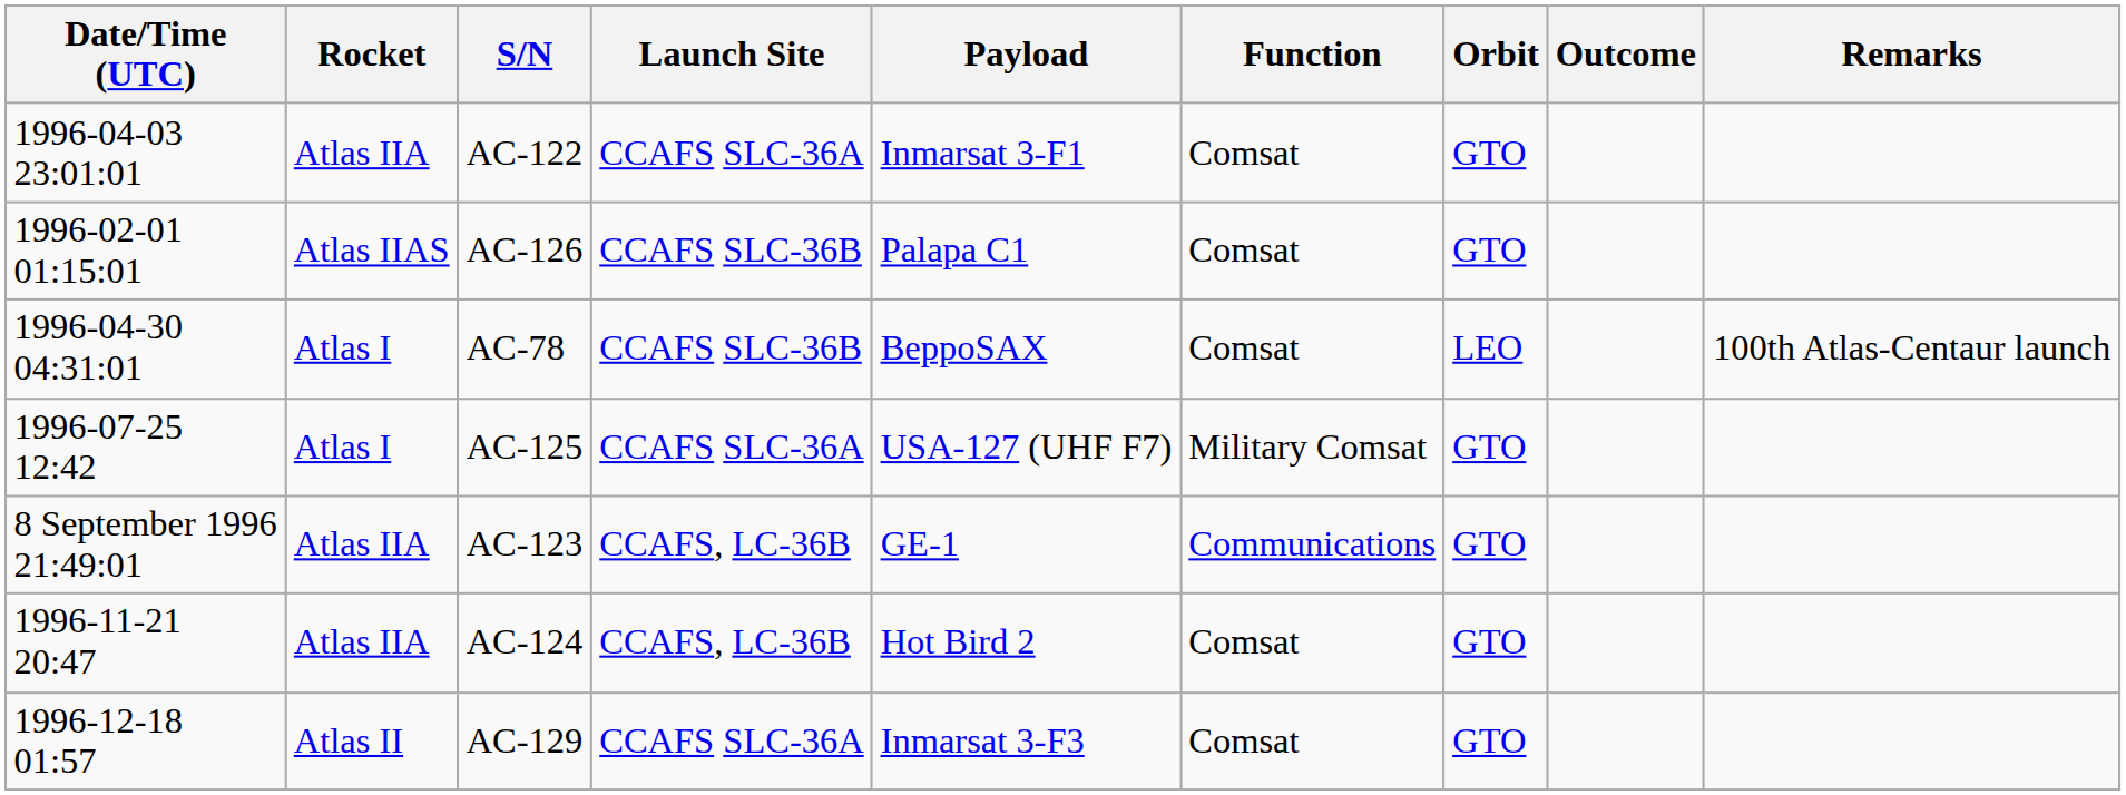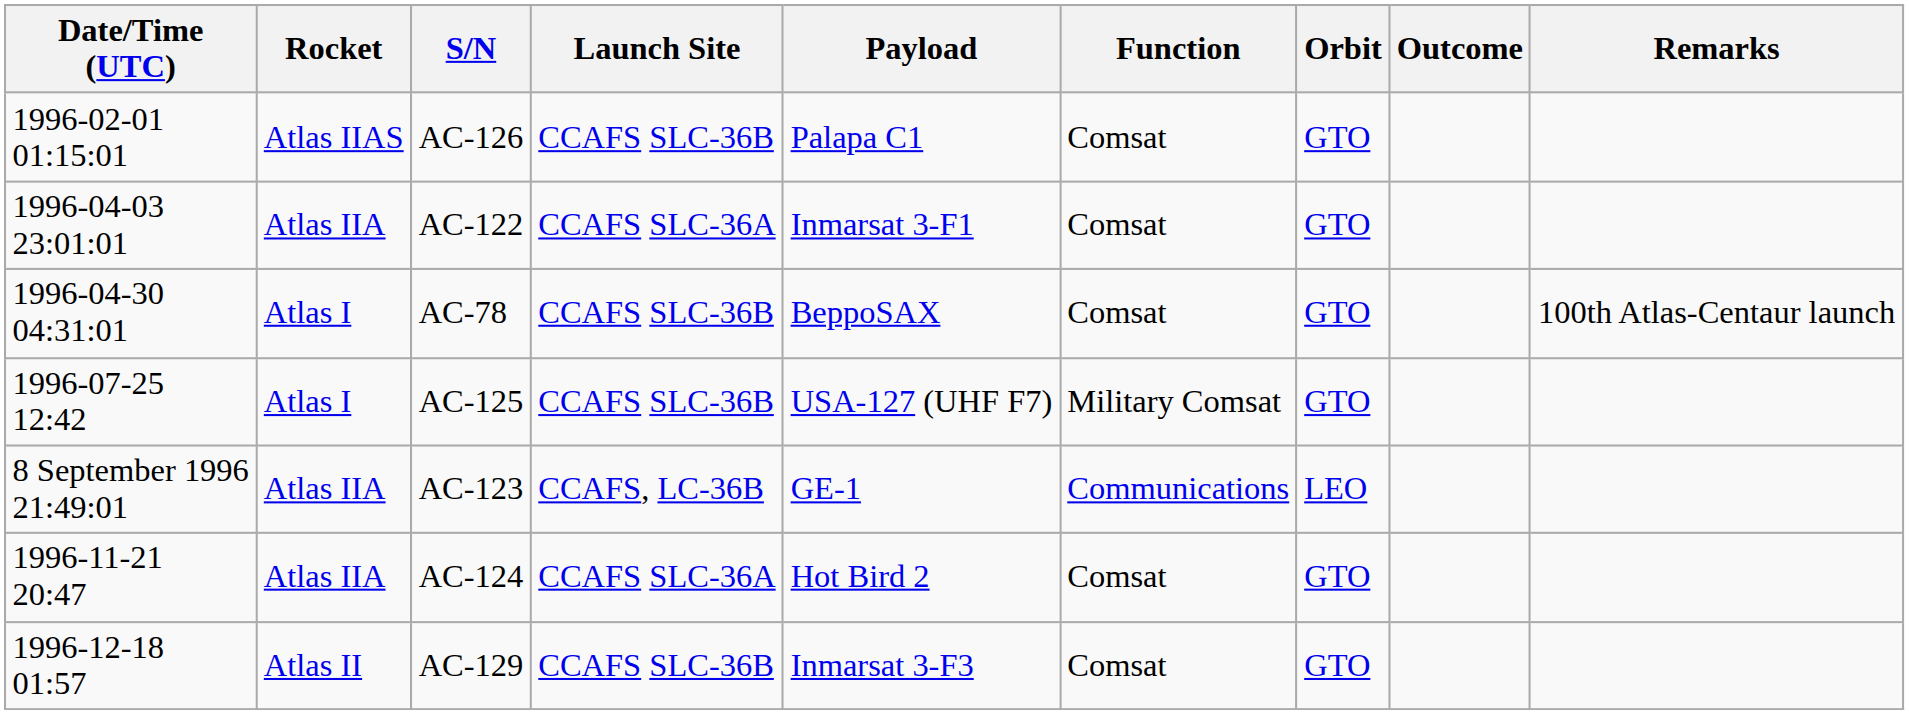rows swapped: AC-126 <-> AC-122
AC-78 | Orbit: LEO -> GTO
AC-125 | Launch Site: CCAFS SLC-36A -> CCAFS SLC-36B
AC-123 | Orbit: GTO -> LEO
AC-124 | Launch Site: CCAFS, LC-36B -> CCAFS SLC-36A
AC-129 | Launch Site: CCAFS SLC-36A -> CCAFS SLC-36B
